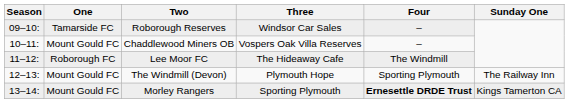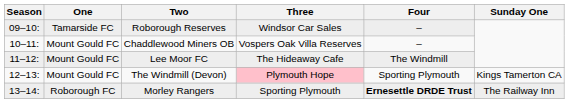Lee Moor FC | One: Roborough FC -> Mount Gould FC
The Windmill (Devon) | Three: no background -> pink background
The Windmill (Devon) | Sunday One: The Railway Inn -> Kings Tamerton CA
Morley Rangers | One: Mount Gould FC -> Roborough FC
Morley Rangers | Sunday One: Kings Tamerton CA -> The Railway Inn
